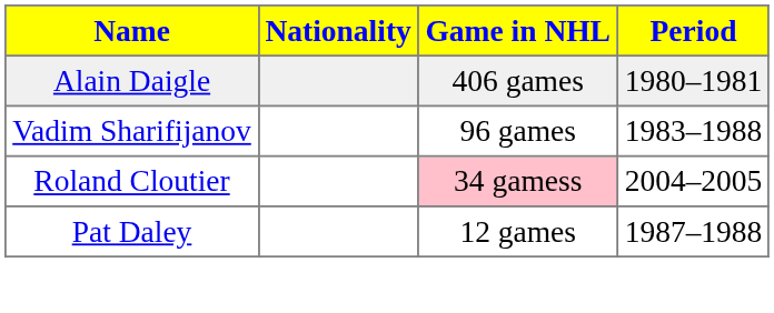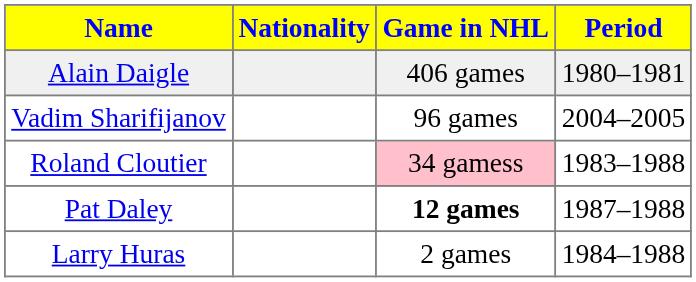Vadim Sharifijanov | Period: 1983–1988 -> 2004–2005
Roland Cloutier | Period: 2004–2005 -> 1983–1988
Pat Daley | Game in NHL: normal -> bold
+ row: Larry Huras | 2 games | 1984–1988
